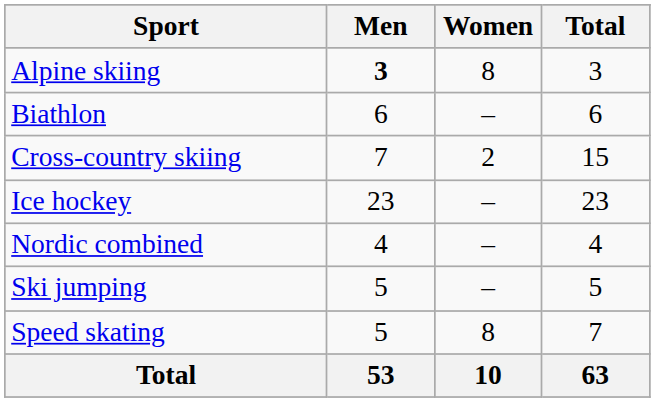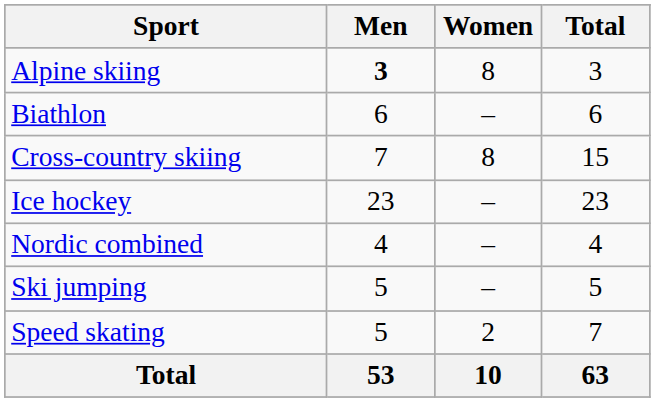Cross-country skiing | Women: 2 -> 8
Speed skating | Women: 8 -> 2
